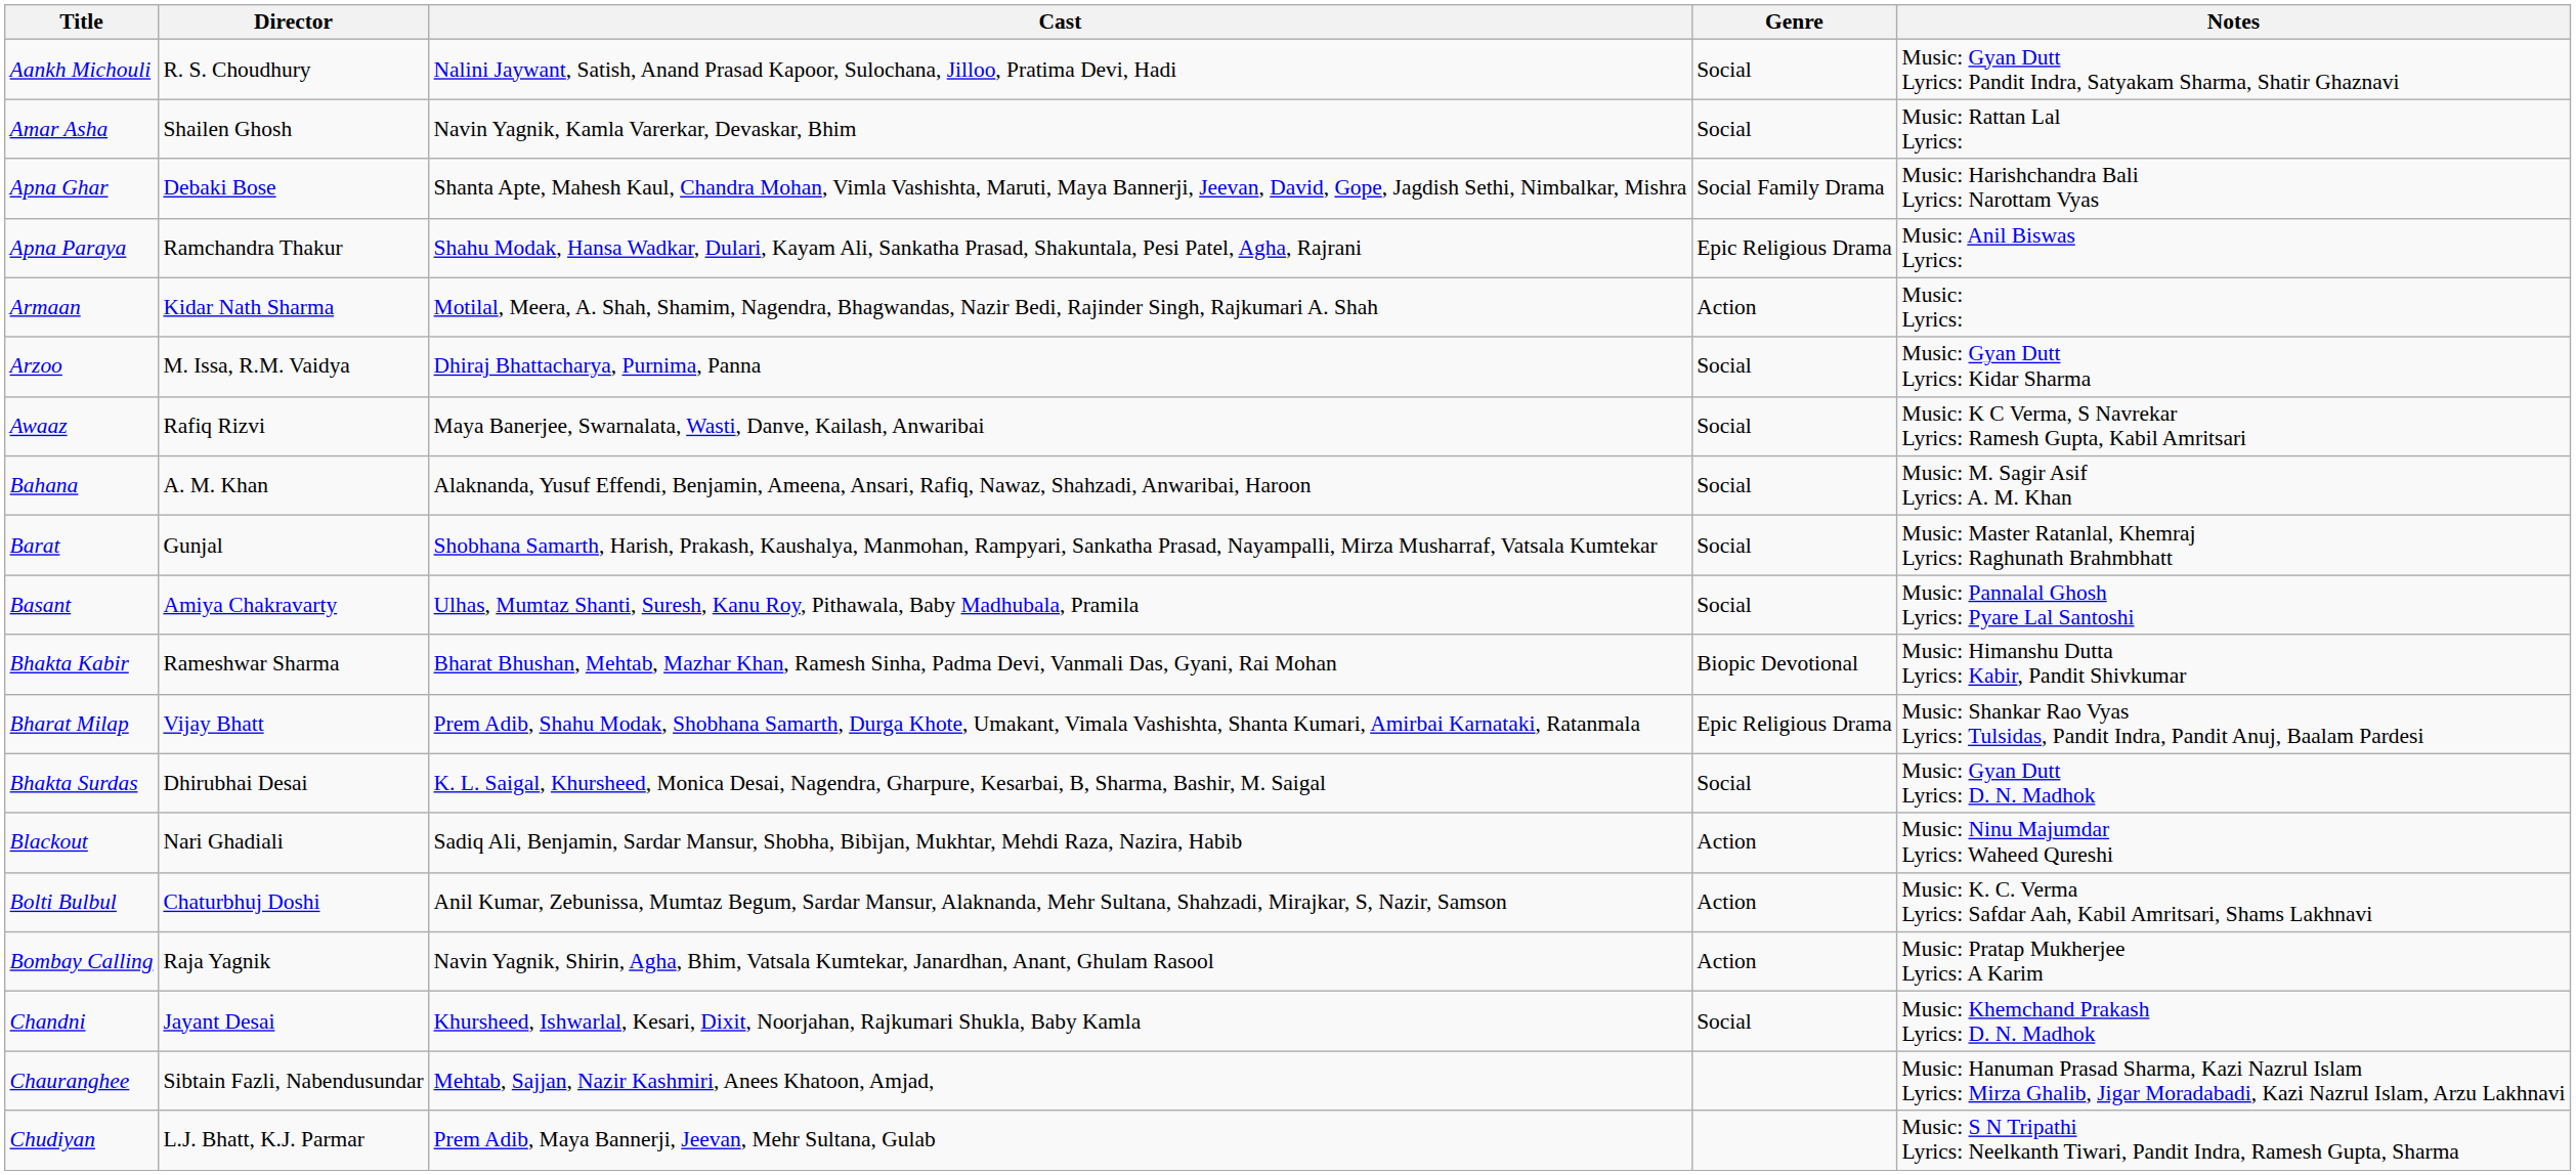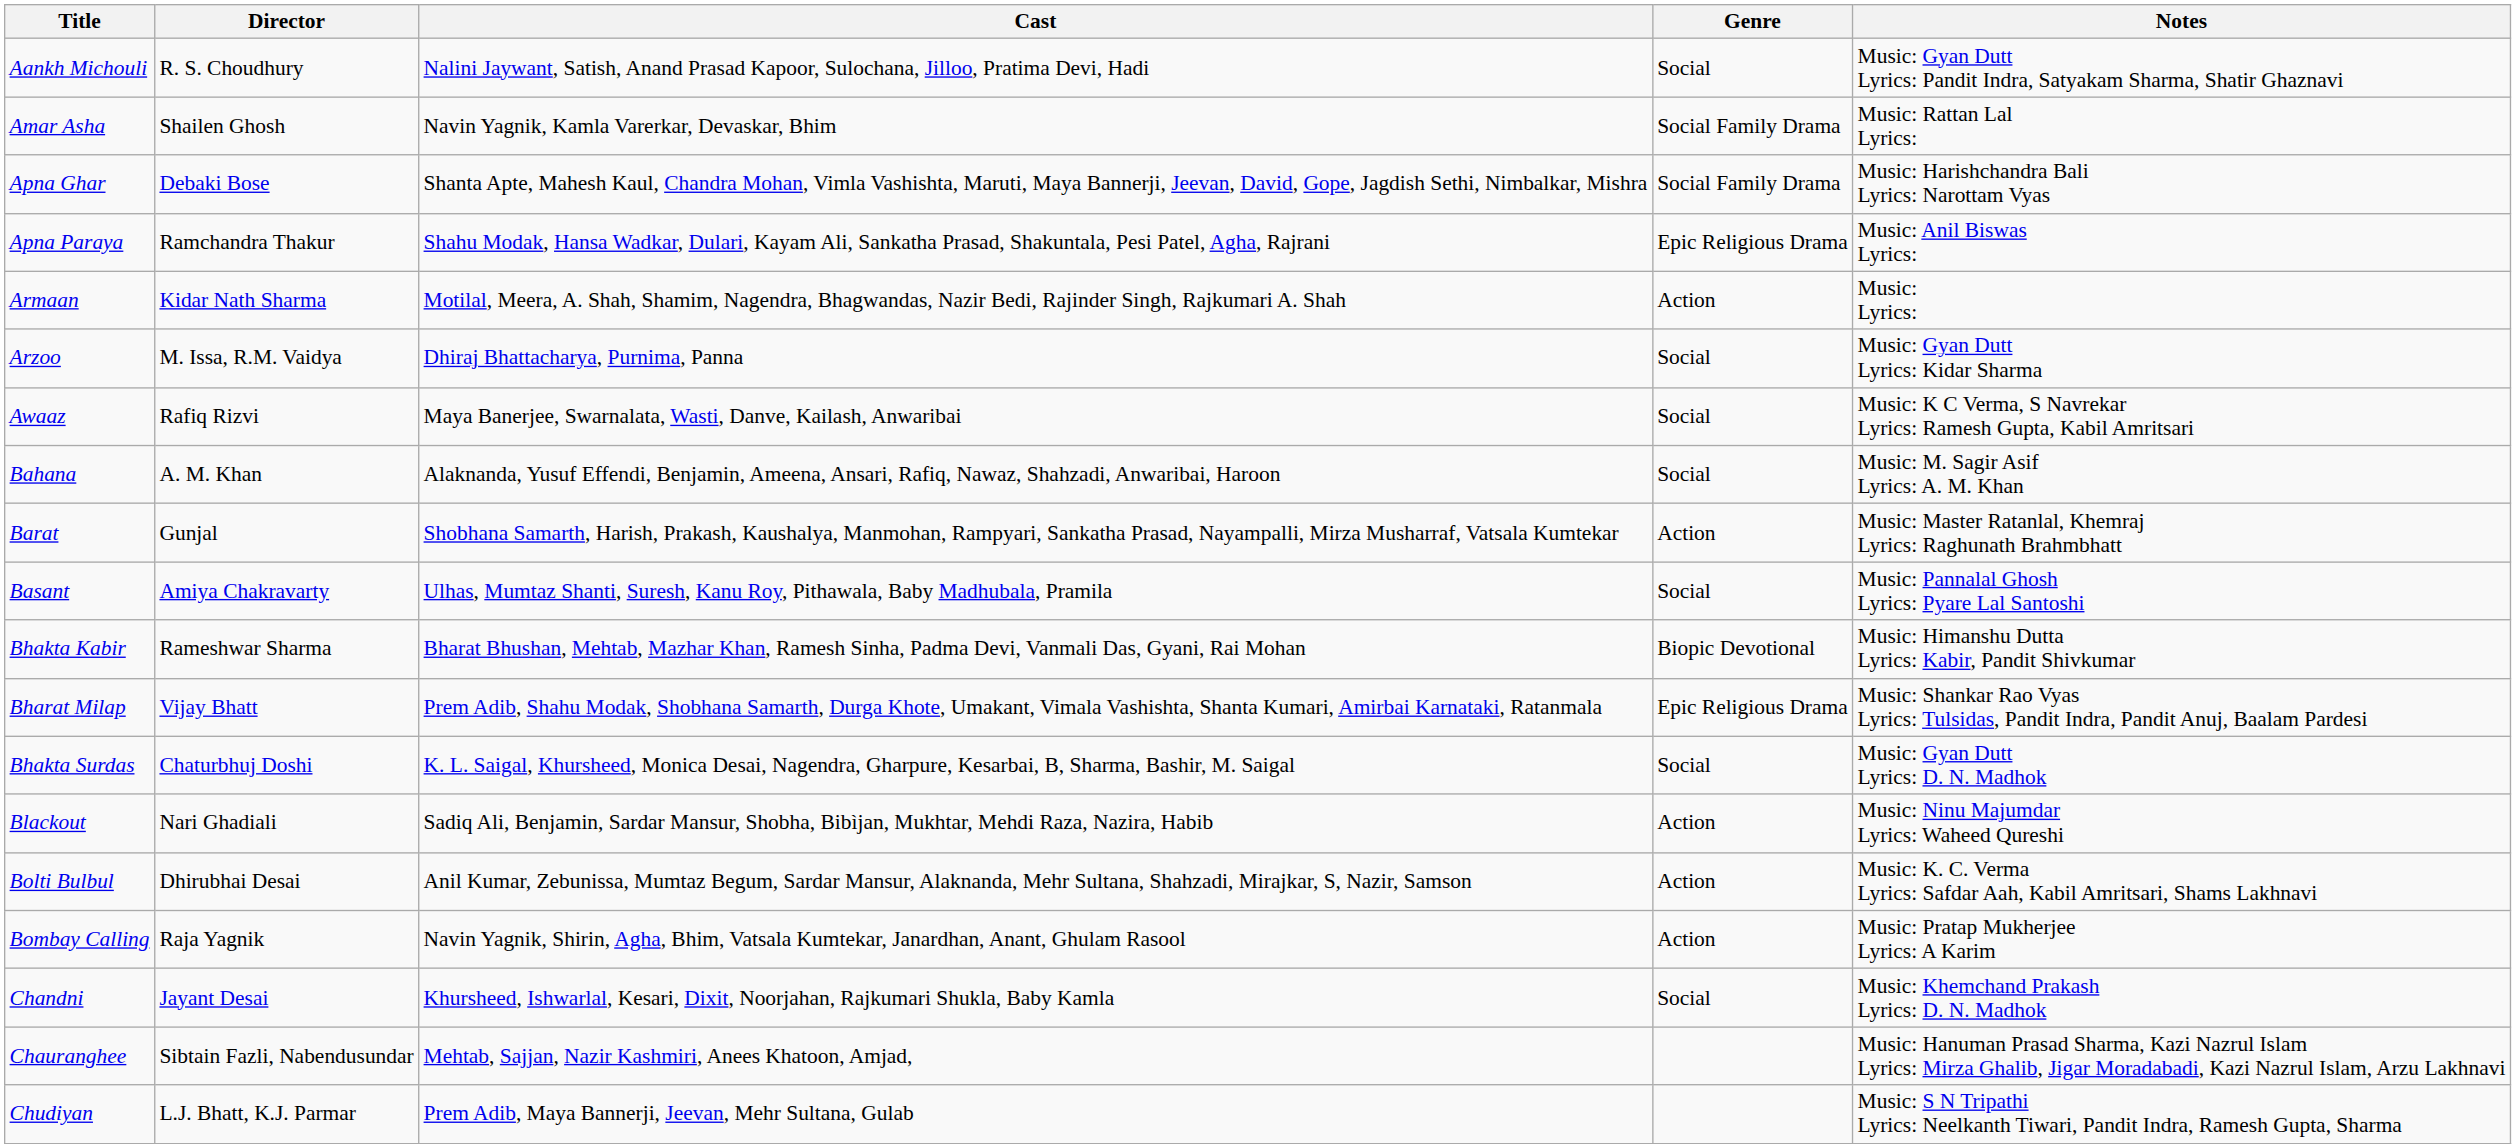Amar Asha | Genre: Social -> Social Family Drama
Barat | Genre: Social -> Action
Bhakta Surdas | Director: Dhirubhai Desai -> Chaturbhuj Doshi
Bolti Bulbul | Director: Chaturbhuj Doshi -> Dhirubhai Desai
